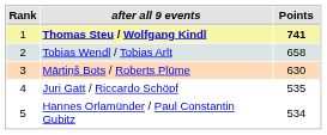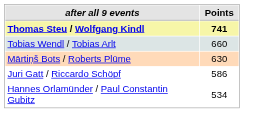- column: Rank | 1 | 2 | 3 | 4 | 5
Tobias Wendl / Tobias Arlt | Points: 658 -> 660
Juri Gatt / Riccardo Schöpf | Points: 535 -> 586
